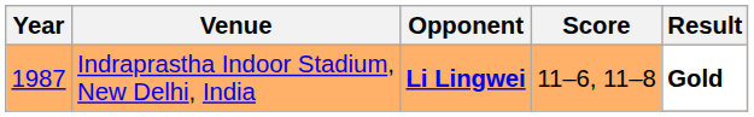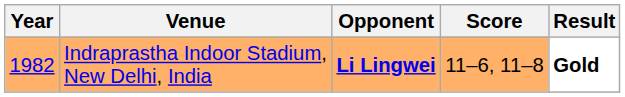Indraprastha Indoor Stadium, New Delhi, India | Year: 1987 -> 1982
